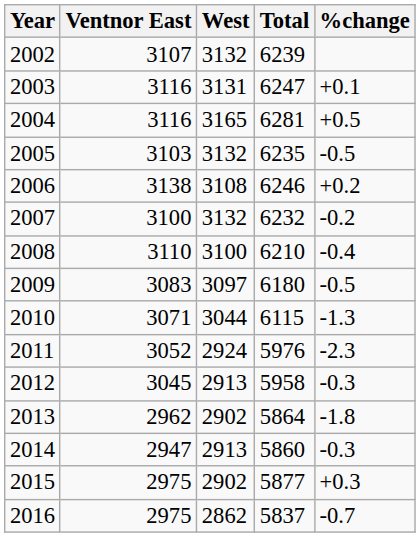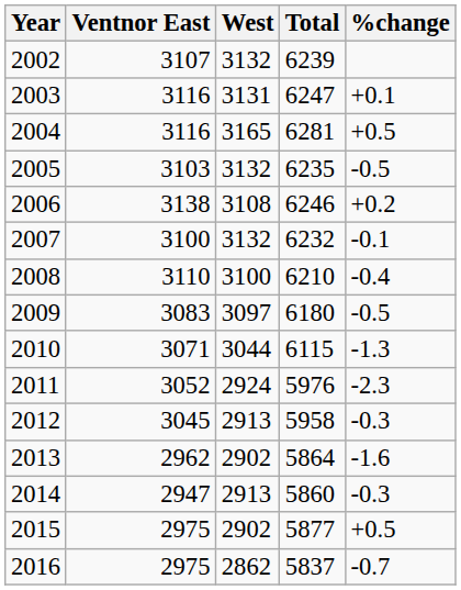2007 | %change: -0.2 -> -0.1
2013 | %change: -1.8 -> -1.6
2015 | %change: +0.3 -> +0.5
